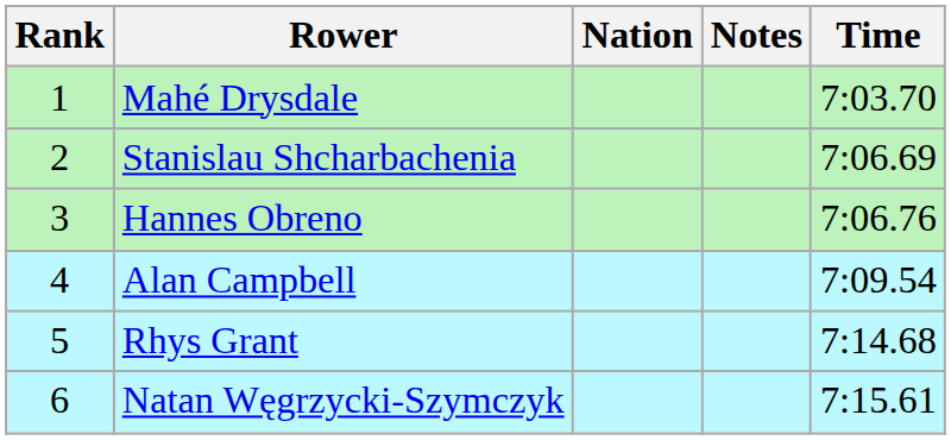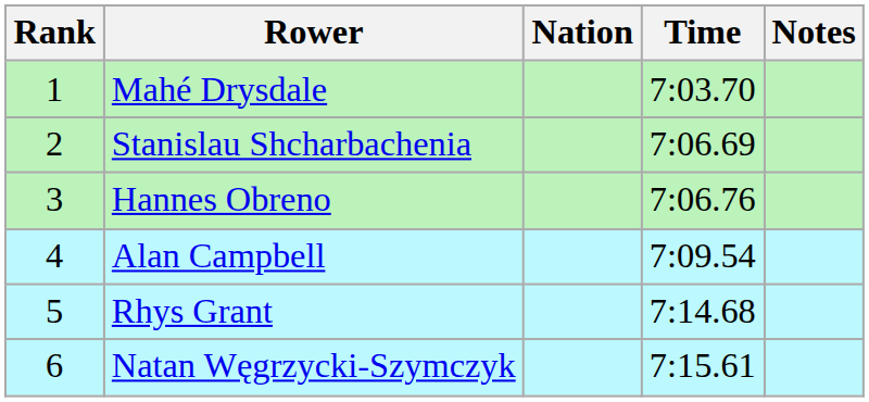columns swapped: Time <-> Notes
